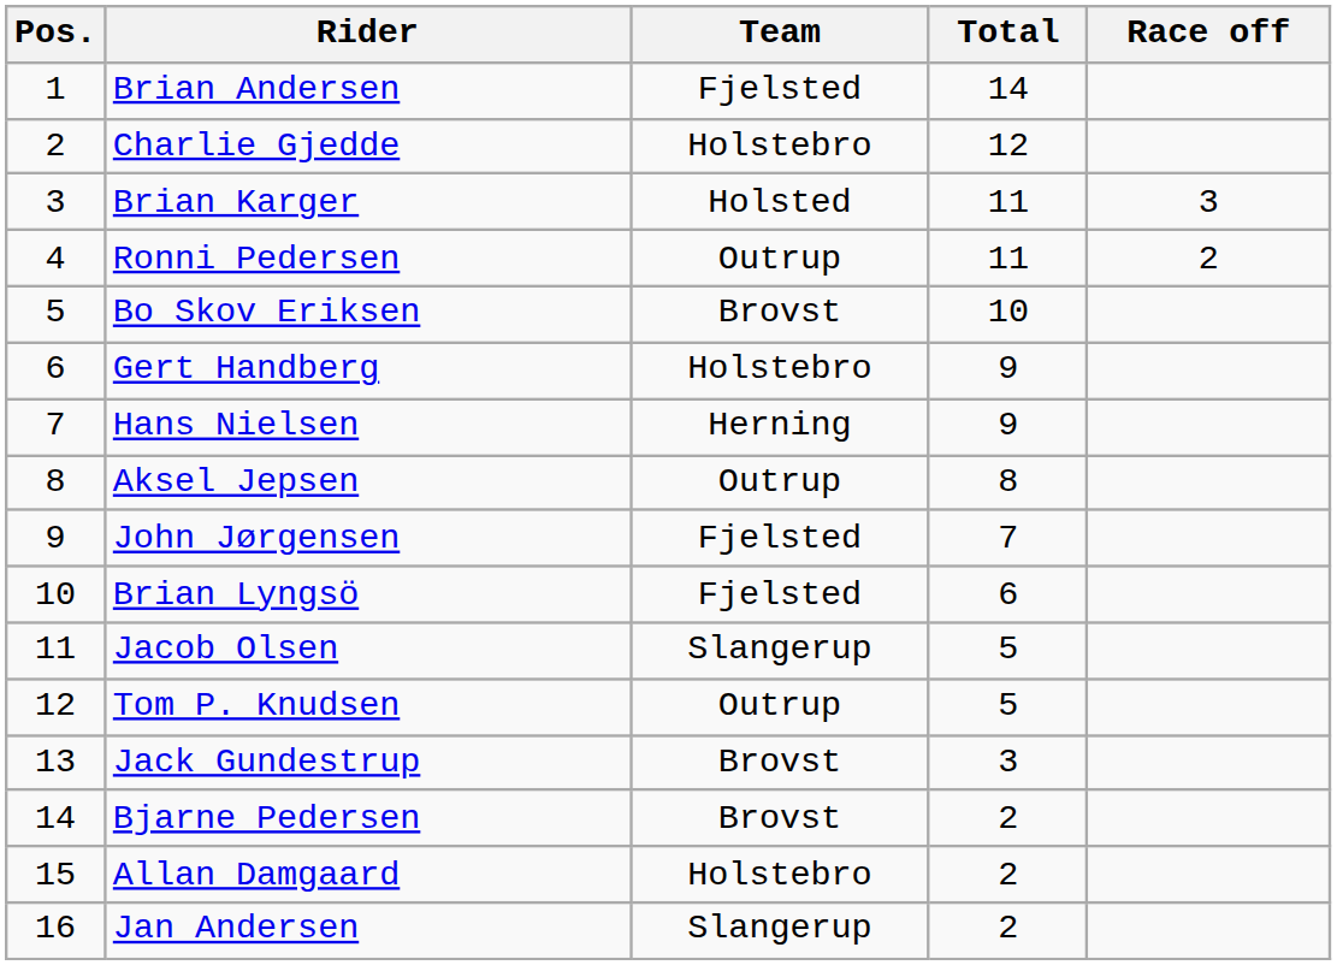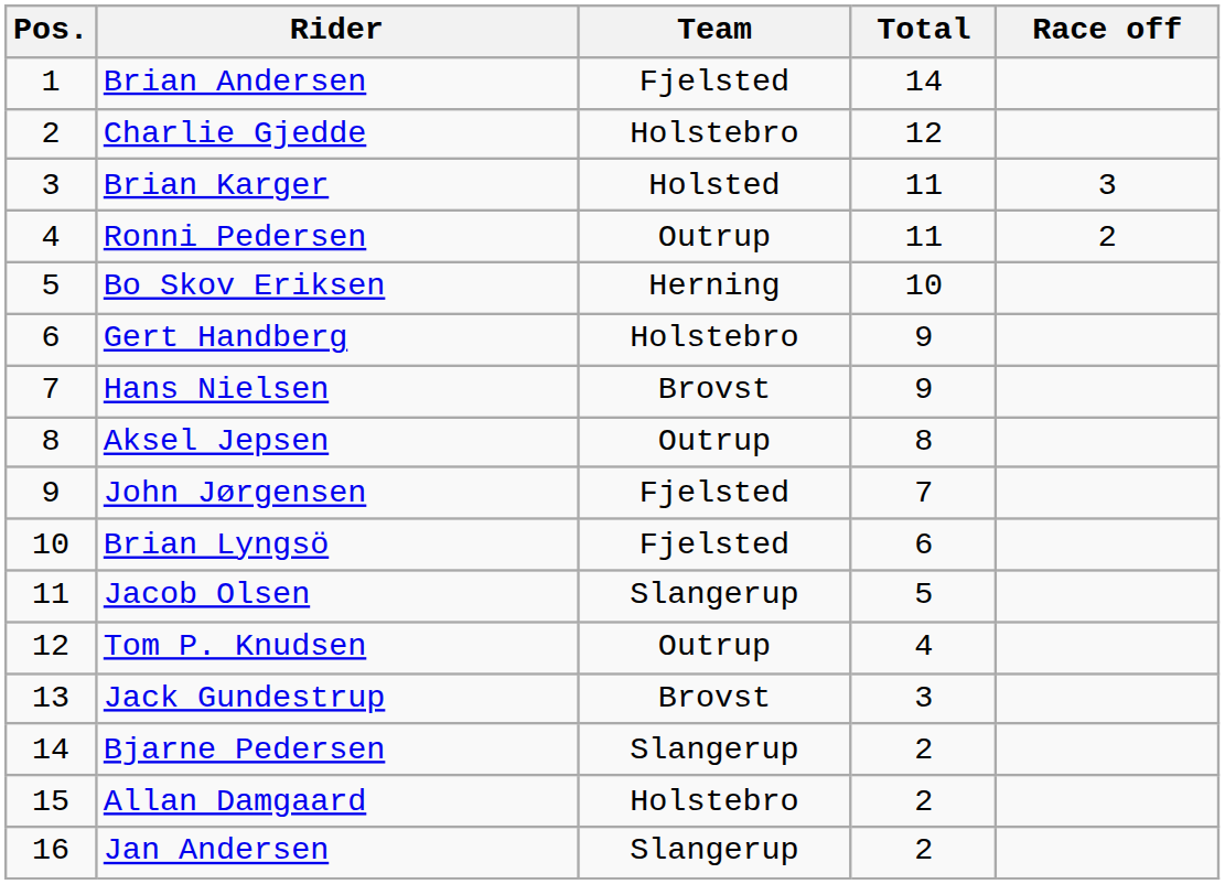Bo Skov Eriksen | Team: Brovst -> Herning
Hans Nielsen | Team: Herning -> Brovst
Tom P. Knudsen | Total: 5 -> 4
Bjarne Pedersen | Team: Brovst -> Slangerup
